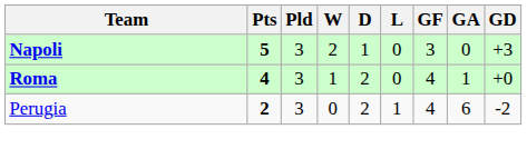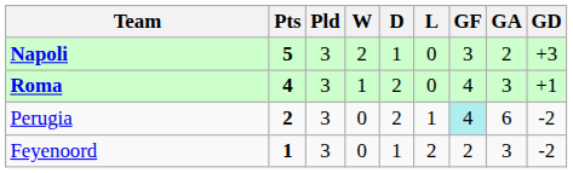Napoli | GA: 0 -> 2
Roma | GA: 1 -> 3
Roma | GD: +0 -> +1
Perugia | GF: no background -> paleturquoise background
+ row: Feyenoord | 1 | 3 | 0 | 1 | 2 | 2 | 3 | -2
